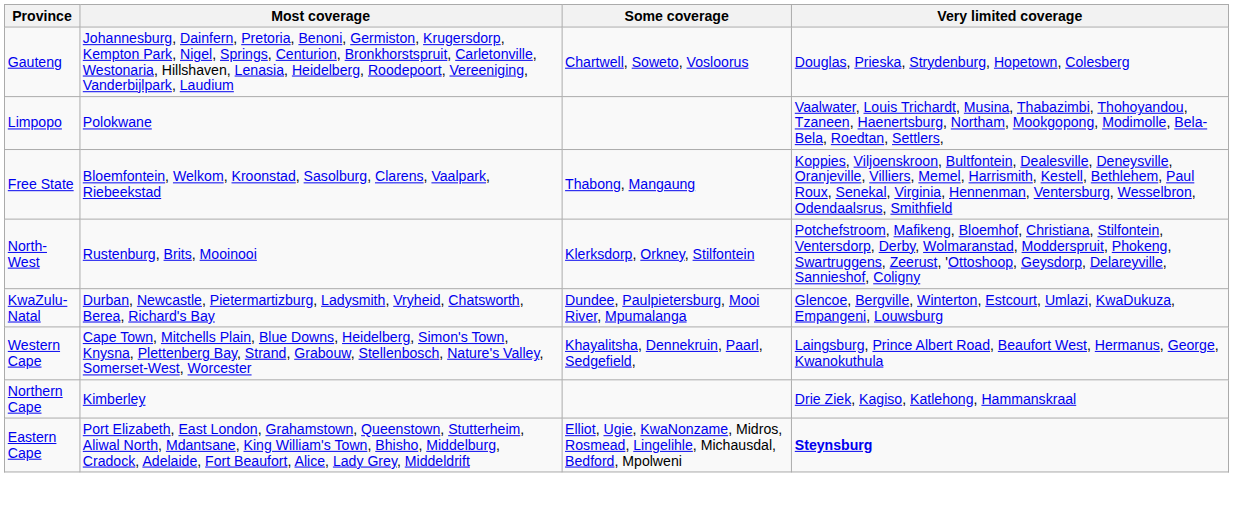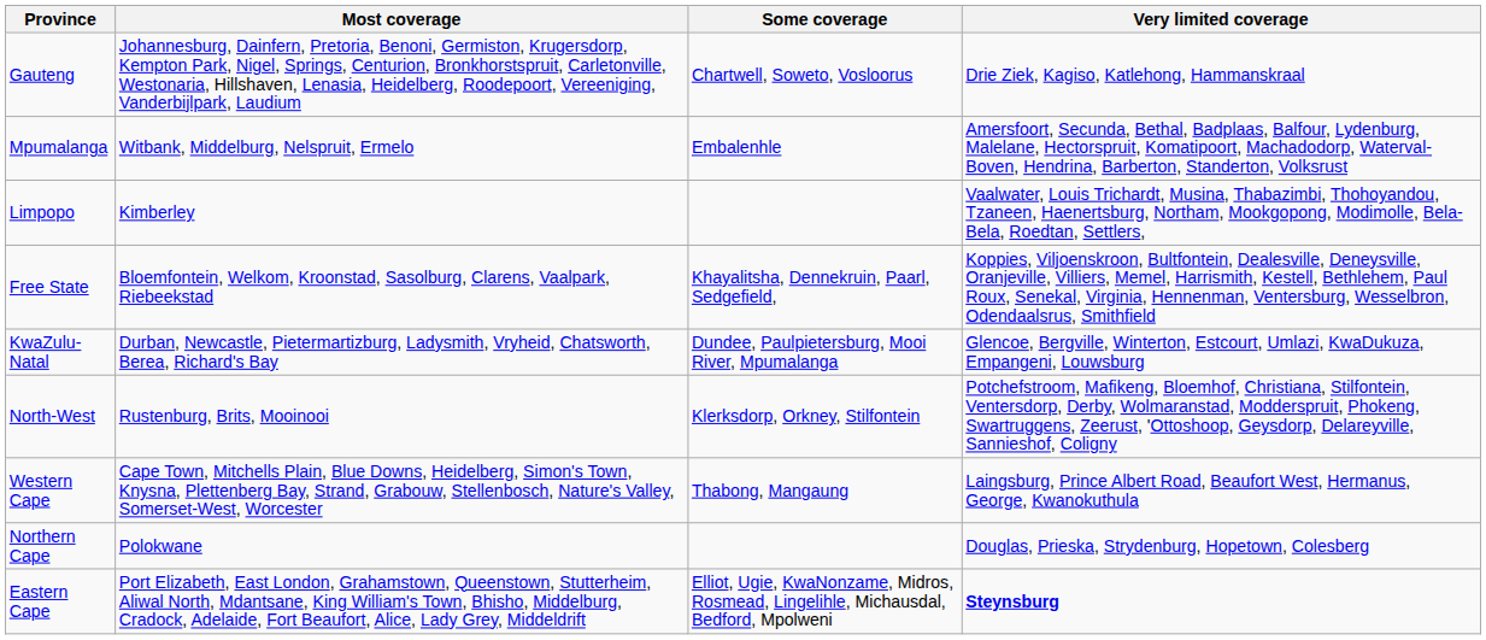Gauteng | Very limited coverage: Douglas, Prieska, Strydenburg, Hopetown, Colesberg -> Drie Ziek, Kagiso, Katlehong, Hammanskraal
+ row: Mpumalanga | Witbank, Middelburg, Nelspruit, Ermelo | Embalenhle | Amersfoort, Secunda, Bethal, Badplaas, Balfour, Lydenburg, Malelane, Hectorspruit, Komatipoort, Machadodorp, Waterval-Boven, Hendrina, Barberton, Standerton, Volksrust
Limpopo | Most coverage: Polokwane -> Kimberley
Free State | Some coverage: Thabong, Mangaung -> Khayalitsha, Dennekruin, Paarl, Sedgefield,
rows swapped: North-West <-> KwaZulu-Natal
Western Cape | Some coverage: Khayalitsha, Dennekruin, Paarl, Sedgefield, -> Thabong, Mangaung
Northern Cape | Most coverage: Kimberley -> Polokwane
Northern Cape | Very limited coverage: Drie Ziek, Kagiso, Katlehong, Hammanskraal -> Douglas, Prieska, Strydenburg, Hopetown, Colesberg
